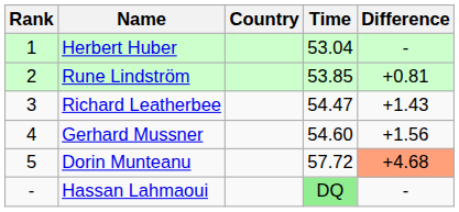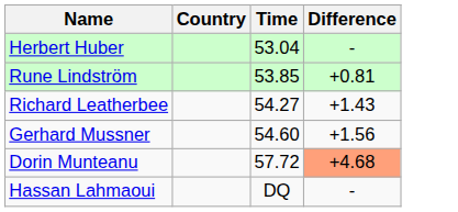- column: Rank | 1 | 2 | 3 | 4 | 5 | -
Richard Leatherbee | Time: 54.47 -> 54.27
Hassan Lahmaoui | Time: lightgreen background -> no background
